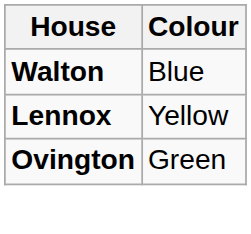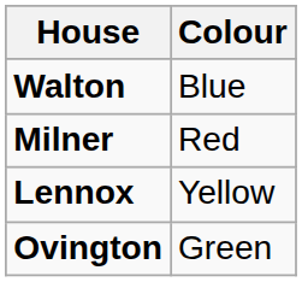+ row: Milner | Red
